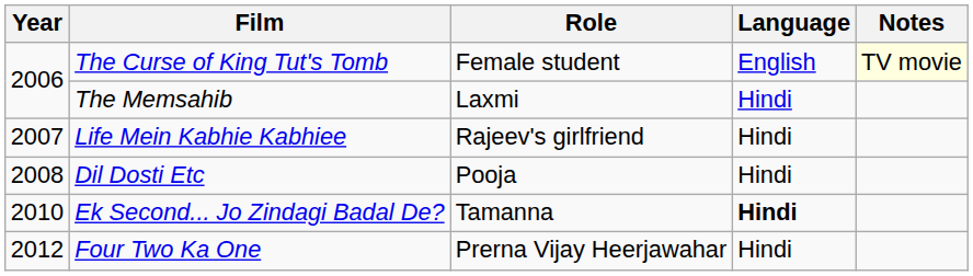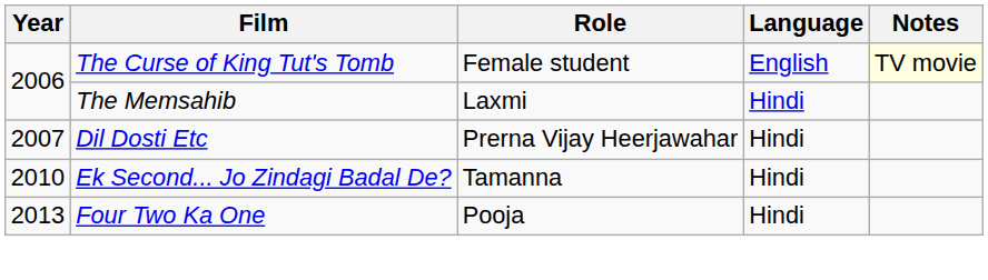- row: 2007 | Life Mein Kabhie Kabhiee | Rajeev's girlfriend | Hindi
Dil Dosti Etc | Year: 2008 -> 2007
Dil Dosti Etc | Role: Pooja -> Prerna Vijay Heerjawahar
Ek Second... Jo Zindagi Badal De? | Language: bold -> normal
Four Two Ka One | Year: 2012 -> 2013
Four Two Ka One | Role: Prerna Vijay Heerjawahar -> Pooja
